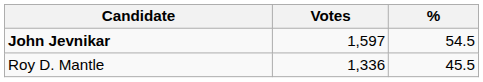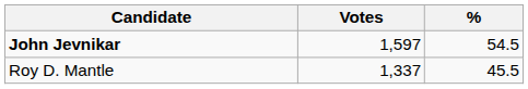Roy D. Mantle | Votes: 1,336 -> 1,337
